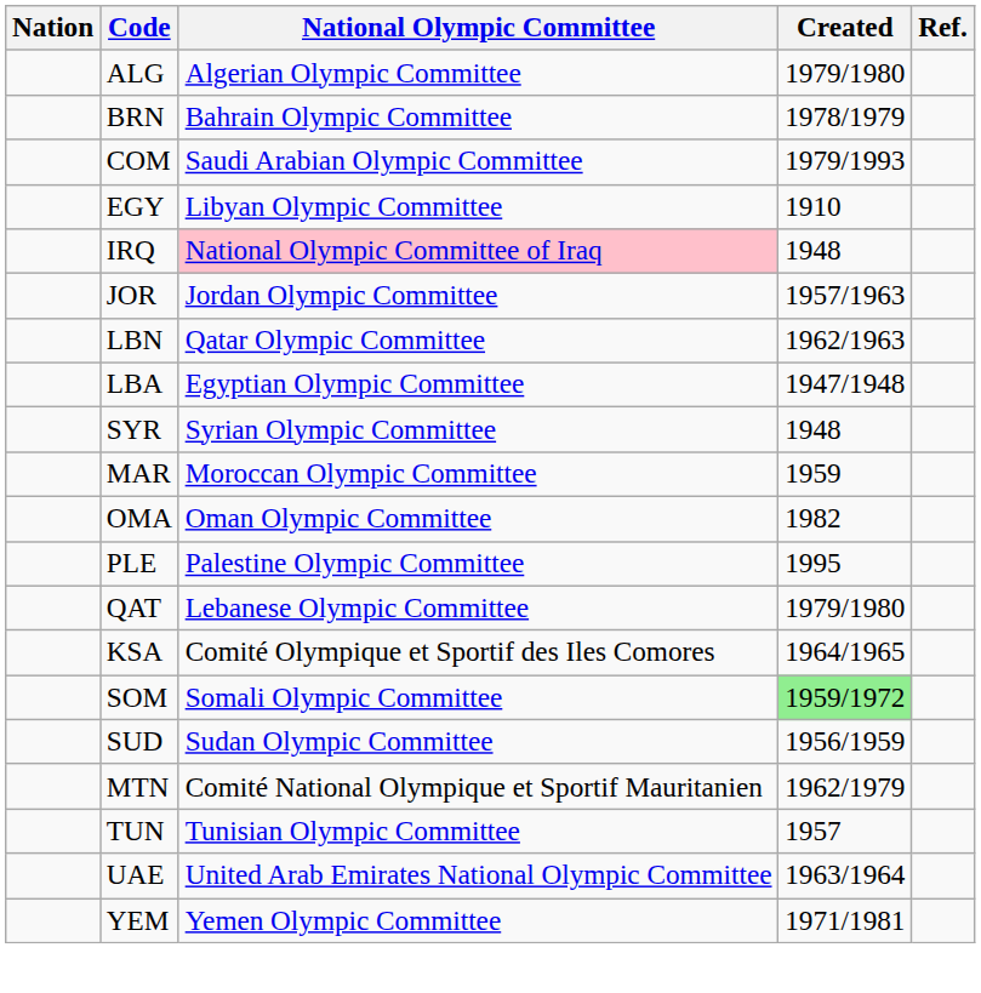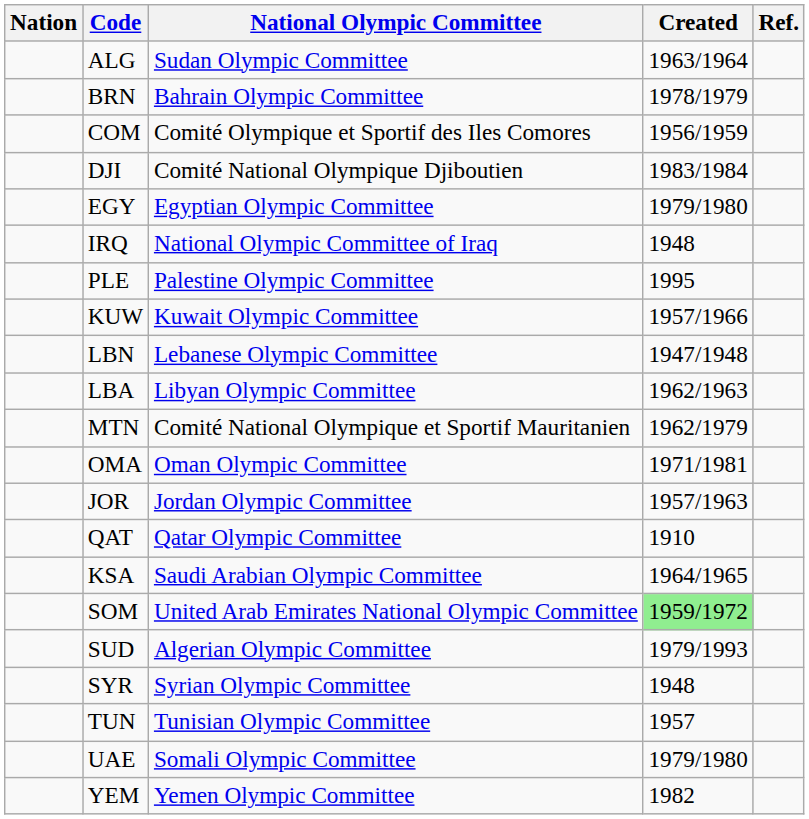ALG | National Olympic Committee: Algerian Olympic Committee -> Sudan Olympic Committee
ALG | Created: 1979/1980 -> 1963/1964
COM | National Olympic Committee: Saudi Arabian Olympic Committee -> Comité Olympique et Sportif des Iles Comores
COM | Created: 1979/1993 -> 1956/1959
+ row: DJI | Comité National Olympique Djiboutien | 1983/1984
EGY | National Olympic Committee: Libyan Olympic Committee -> Egyptian Olympic Committee
EGY | Created: 1910 -> 1979/1980
IRQ | National Olympic Committee: pink background -> no background
rows swapped: JOR <-> PLE
+ row: KUW | Kuwait Olympic Committee | 1957/1966
LBN | National Olympic Committee: Qatar Olympic Committee -> Lebanese Olympic Committee
LBN | Created: 1962/1963 -> 1947/1948
LBA | National Olympic Committee: Egyptian Olympic Committee -> Libyan Olympic Committee
LBA | Created: 1947/1948 -> 1962/1963
rows swapped: MTN <-> SYR
- row: MAR | Moroccan Olympic Committee | 1959
OMA | Created: 1982 -> 1971/1981
QAT | National Olympic Committee: Lebanese Olympic Committee -> Qatar Olympic Committee
QAT | Created: 1979/1980 -> 1910
KSA | National Olympic Committee: Comité Olympique et Sportif des Iles Comores -> Saudi Arabian Olympic Committee
SOM | National Olympic Committee: Somali Olympic Committee -> United Arab Emirates National Olympic Committee
SUD | National Olympic Committee: Sudan Olympic Committee -> Algerian Olympic Committee
SUD | Created: 1956/1959 -> 1979/1993
UAE | National Olympic Committee: United Arab Emirates National Olympic Committee -> Somali Olympic Committee
UAE | Created: 1963/1964 -> 1979/1980
YEM | Created: 1971/1981 -> 1982
